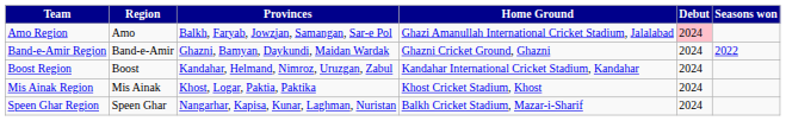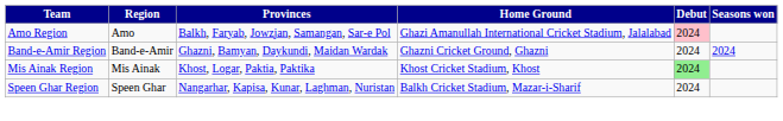Band-e-Amir Region | Seasons won: 2022 -> 2024
- row: Boost Region | Boost | Kandahar, Helmand, Nimroz, Uruzgan, Zabul | Kandahar International Cricket Stadium, Kandahar | 2024
Mis Ainak Region | Debut: no background -> lightgreen background
